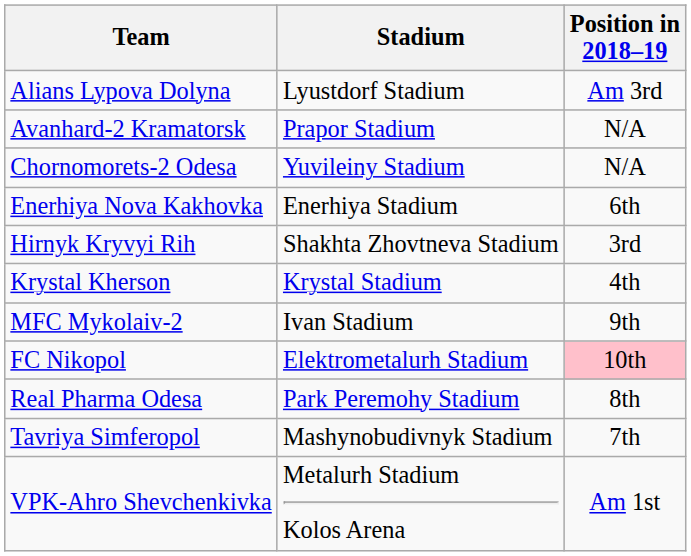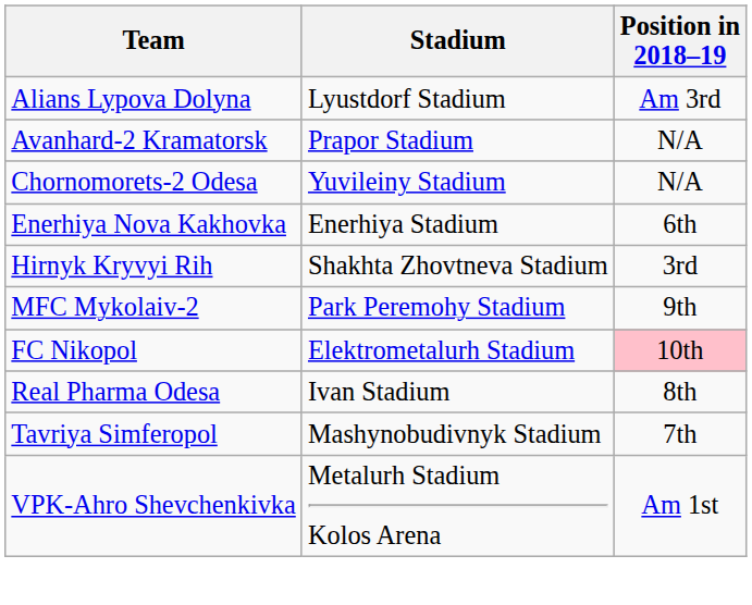- row: Krystal Kherson | Krystal Stadium | 4th
MFC Mykolaiv-2 | Stadium: Ivan Stadium -> Park Peremohy Stadium
Real Pharma Odesa | Stadium: Park Peremohy Stadium -> Ivan Stadium
